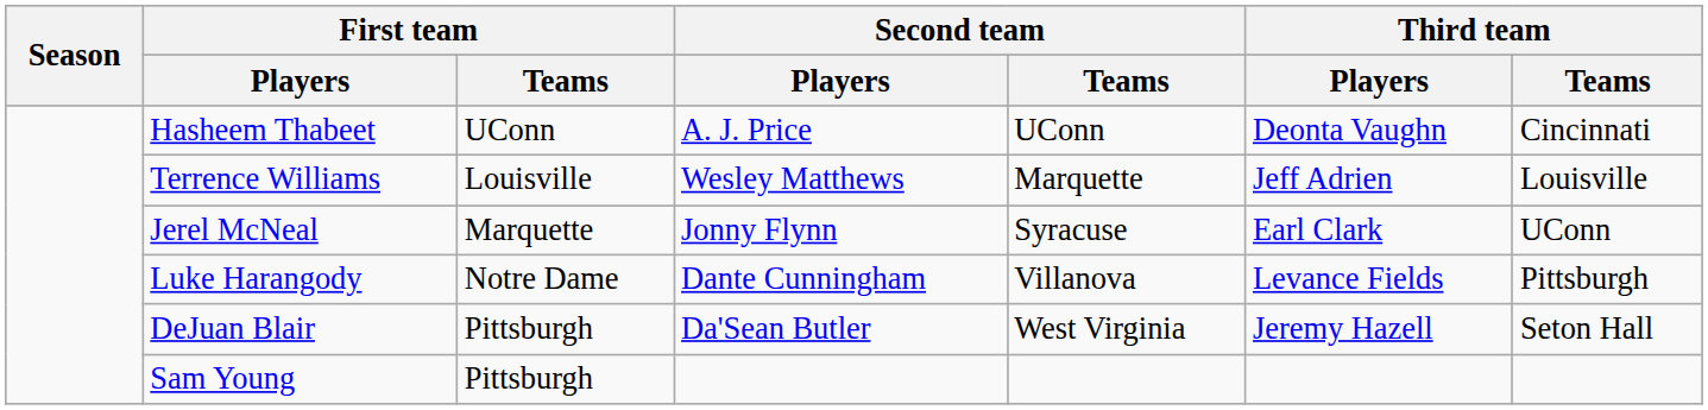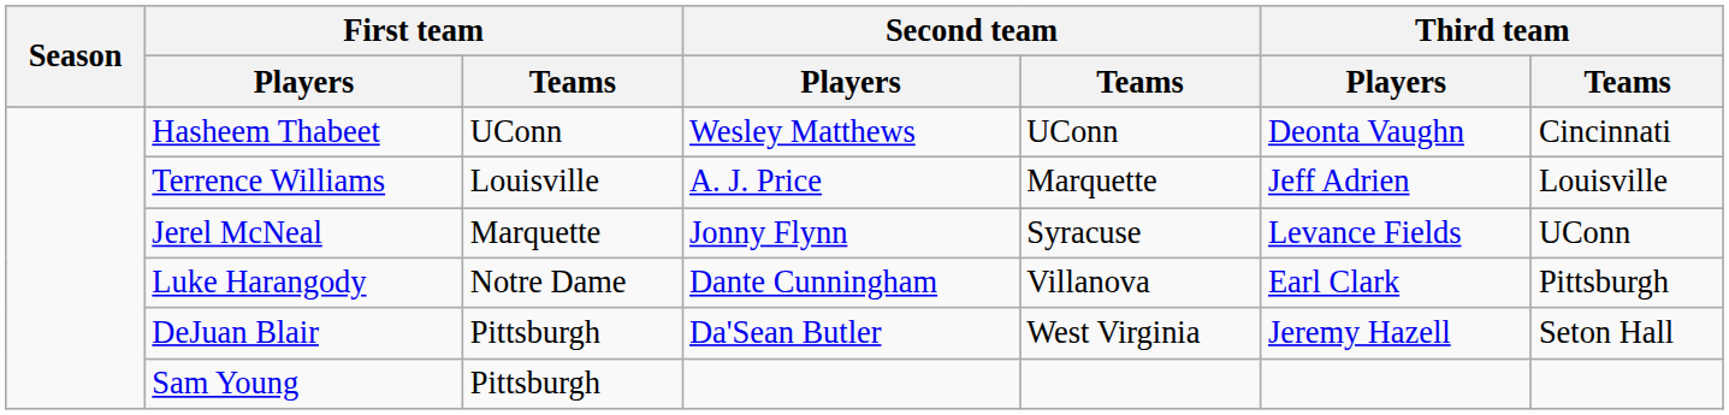Hasheem Thabeet | Second team / Players: A. J. Price -> Wesley Matthews
Terrence Williams | Second team / Players: Wesley Matthews -> A. J. Price
Jerel McNeal | Third team / Players: Earl Clark -> Levance Fields
Luke Harangody | Third team / Players: Levance Fields -> Earl Clark
